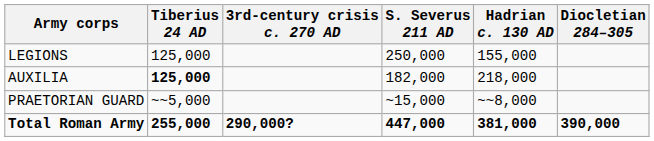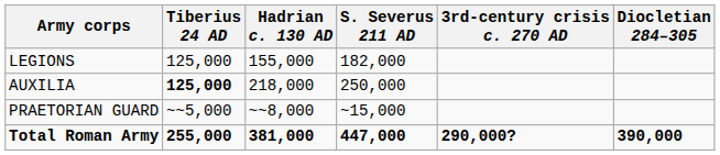columns swapped: Hadrian c. 130 AD <-> 3rd-century crisis c. 270 AD
LEGIONS | S. Severus 211 AD: 250,000 -> 182,000
AUXILIA | S. Severus 211 AD: 182,000 -> 250,000
